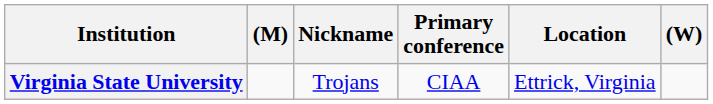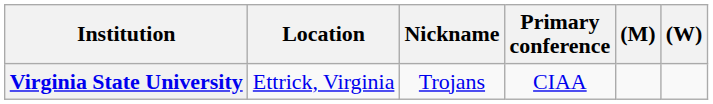columns swapped: Location <-> (M)
